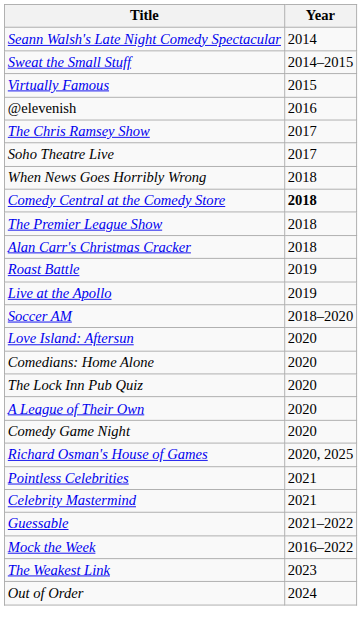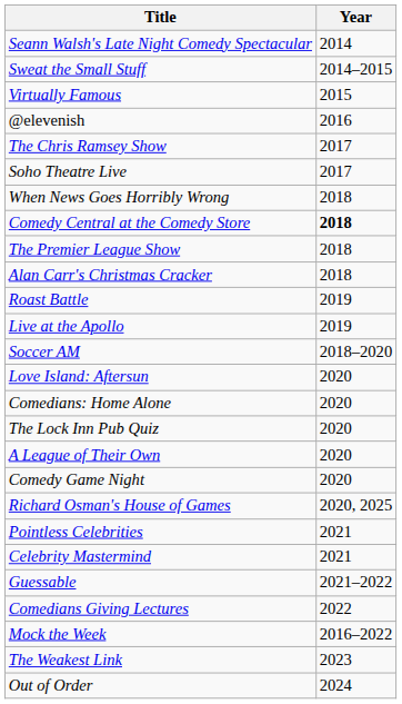+ row: Comedians Giving Lectures | 2022
